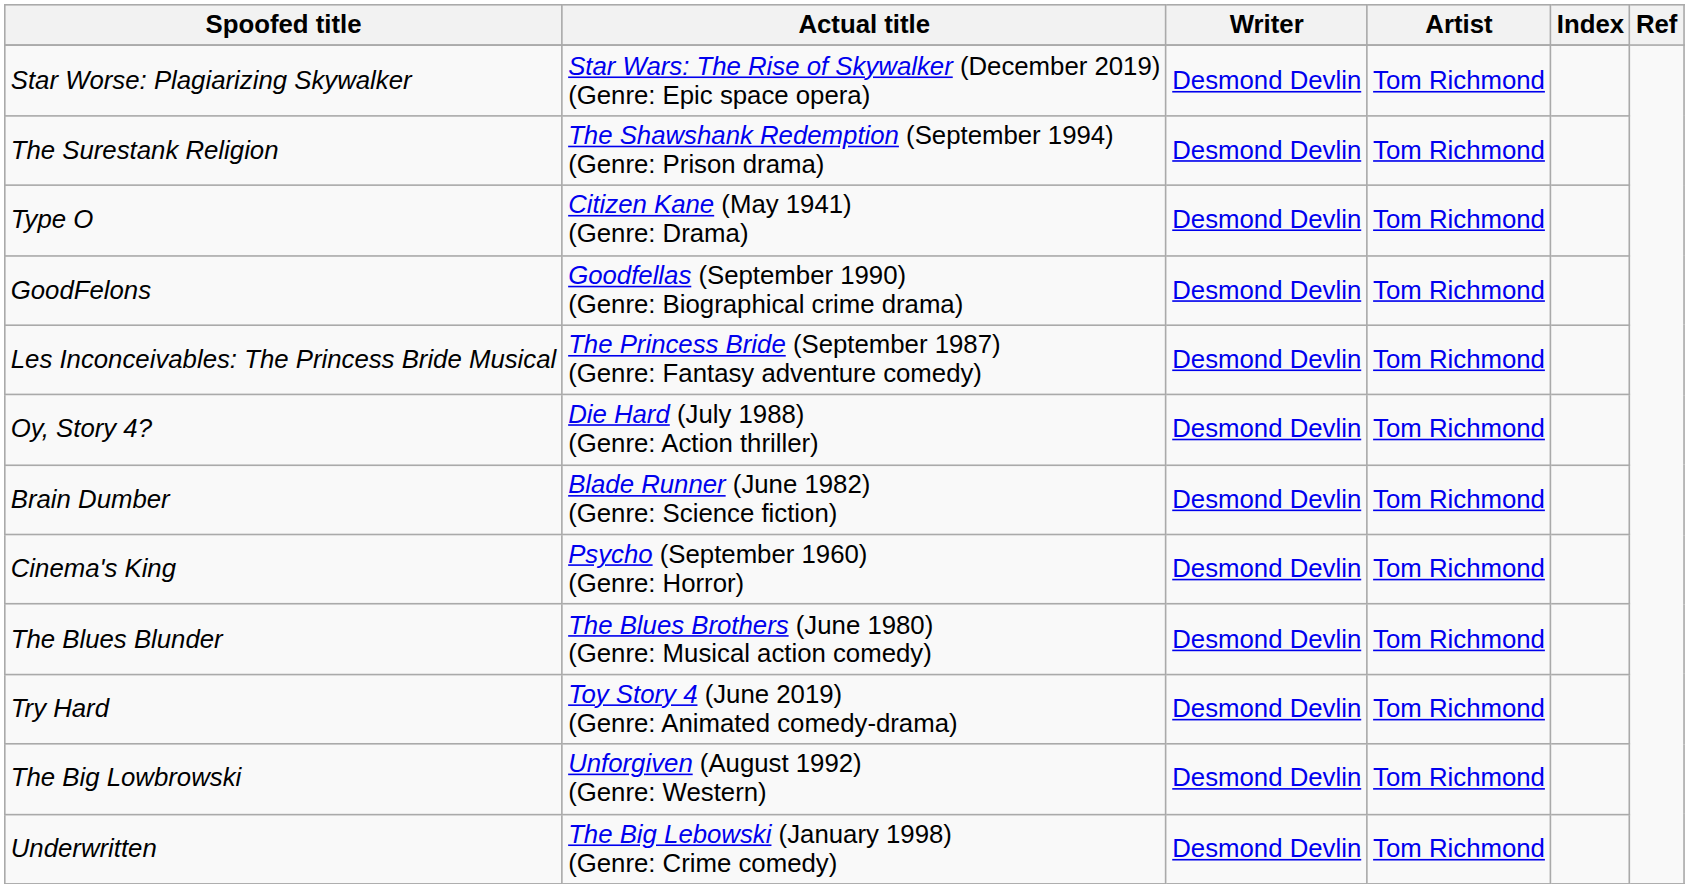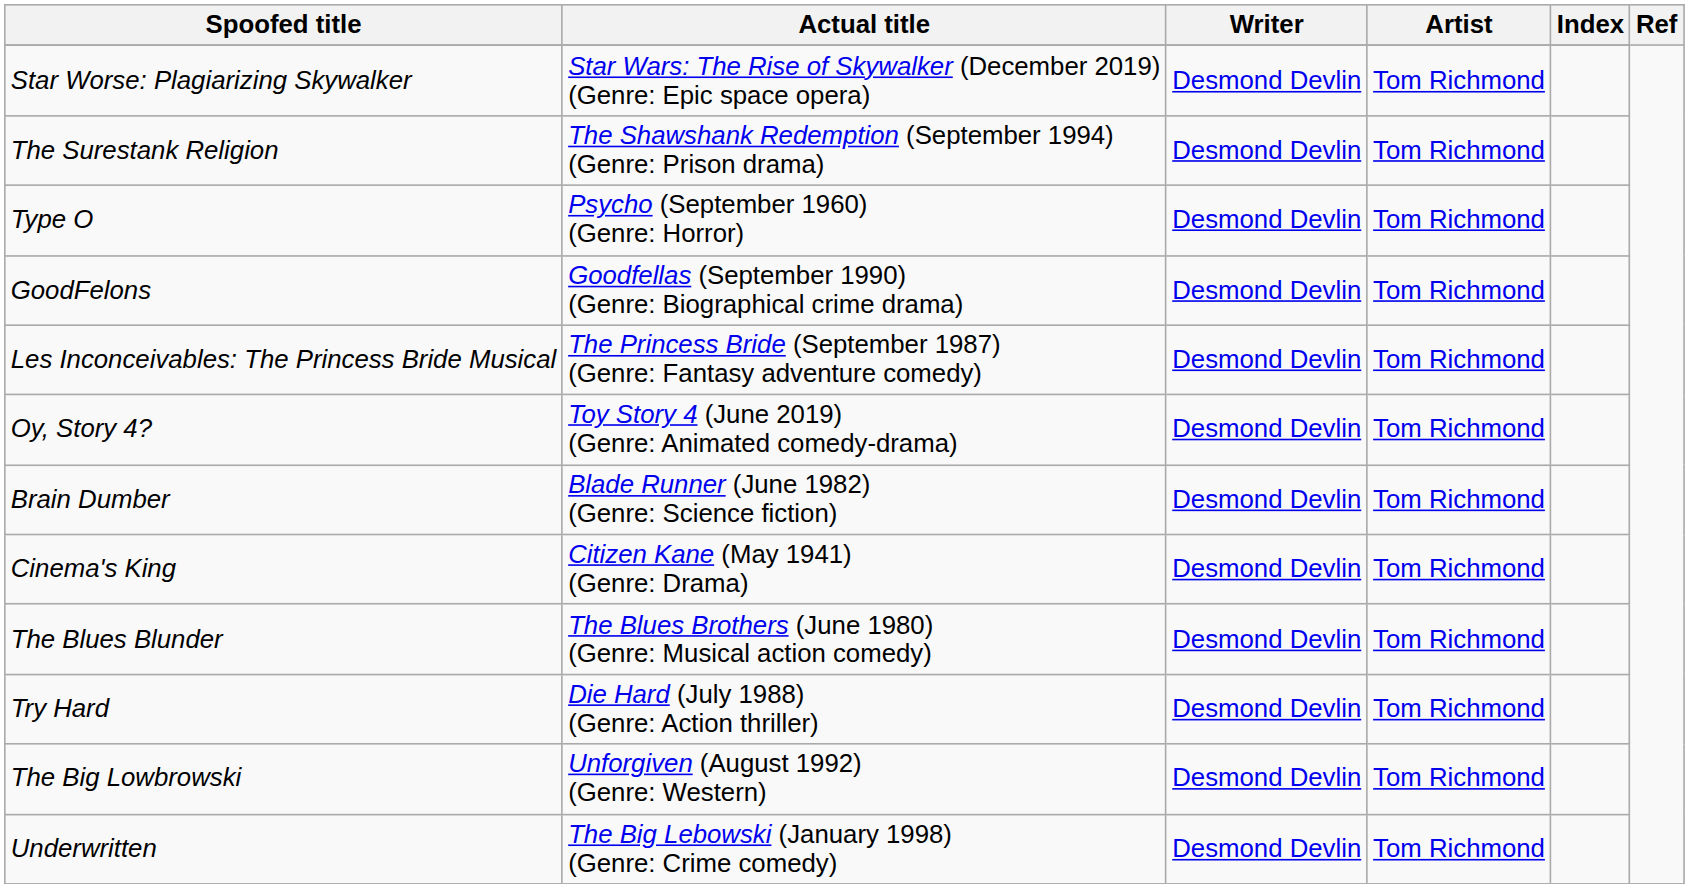Type O | Actual title: Citizen Kane (May 1941) (Genre: Drama) -> Psycho (September 1960) (Genre: Horror)
Oy, Story 4? | Actual title: Die Hard (July 1988) (Genre: Action thriller) -> Toy Story 4 (June 2019) (Genre: Animated comedy-drama)
Cinema's King | Actual title: Psycho (September 1960) (Genre: Horror) -> Citizen Kane (May 1941) (Genre: Drama)
Try Hard | Actual title: Toy Story 4 (June 2019) (Genre: Animated comedy-drama) -> Die Hard (July 1988) (Genre: Action thriller)
